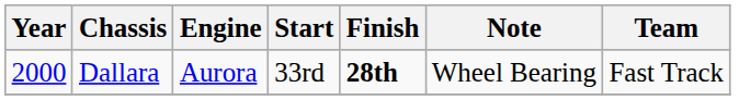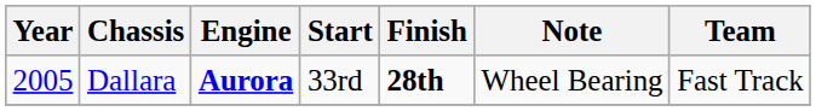Dallara | Year: 2000 -> 2005
Dallara | Engine: normal -> bold
